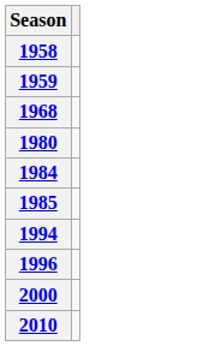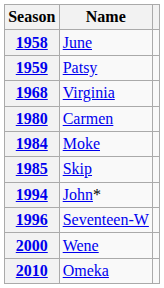+ column: Name | June | Patsy | Virginia | Carmen | Moke | Skip | John* | Seventeen-W | Wene | Omeka
